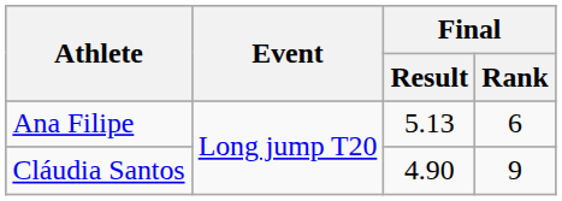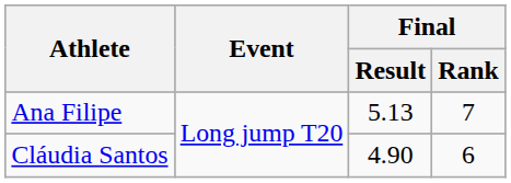Ana Filipe | Final / Rank: 6 -> 7
Cláudia Santos | Final / Rank: 9 -> 6
